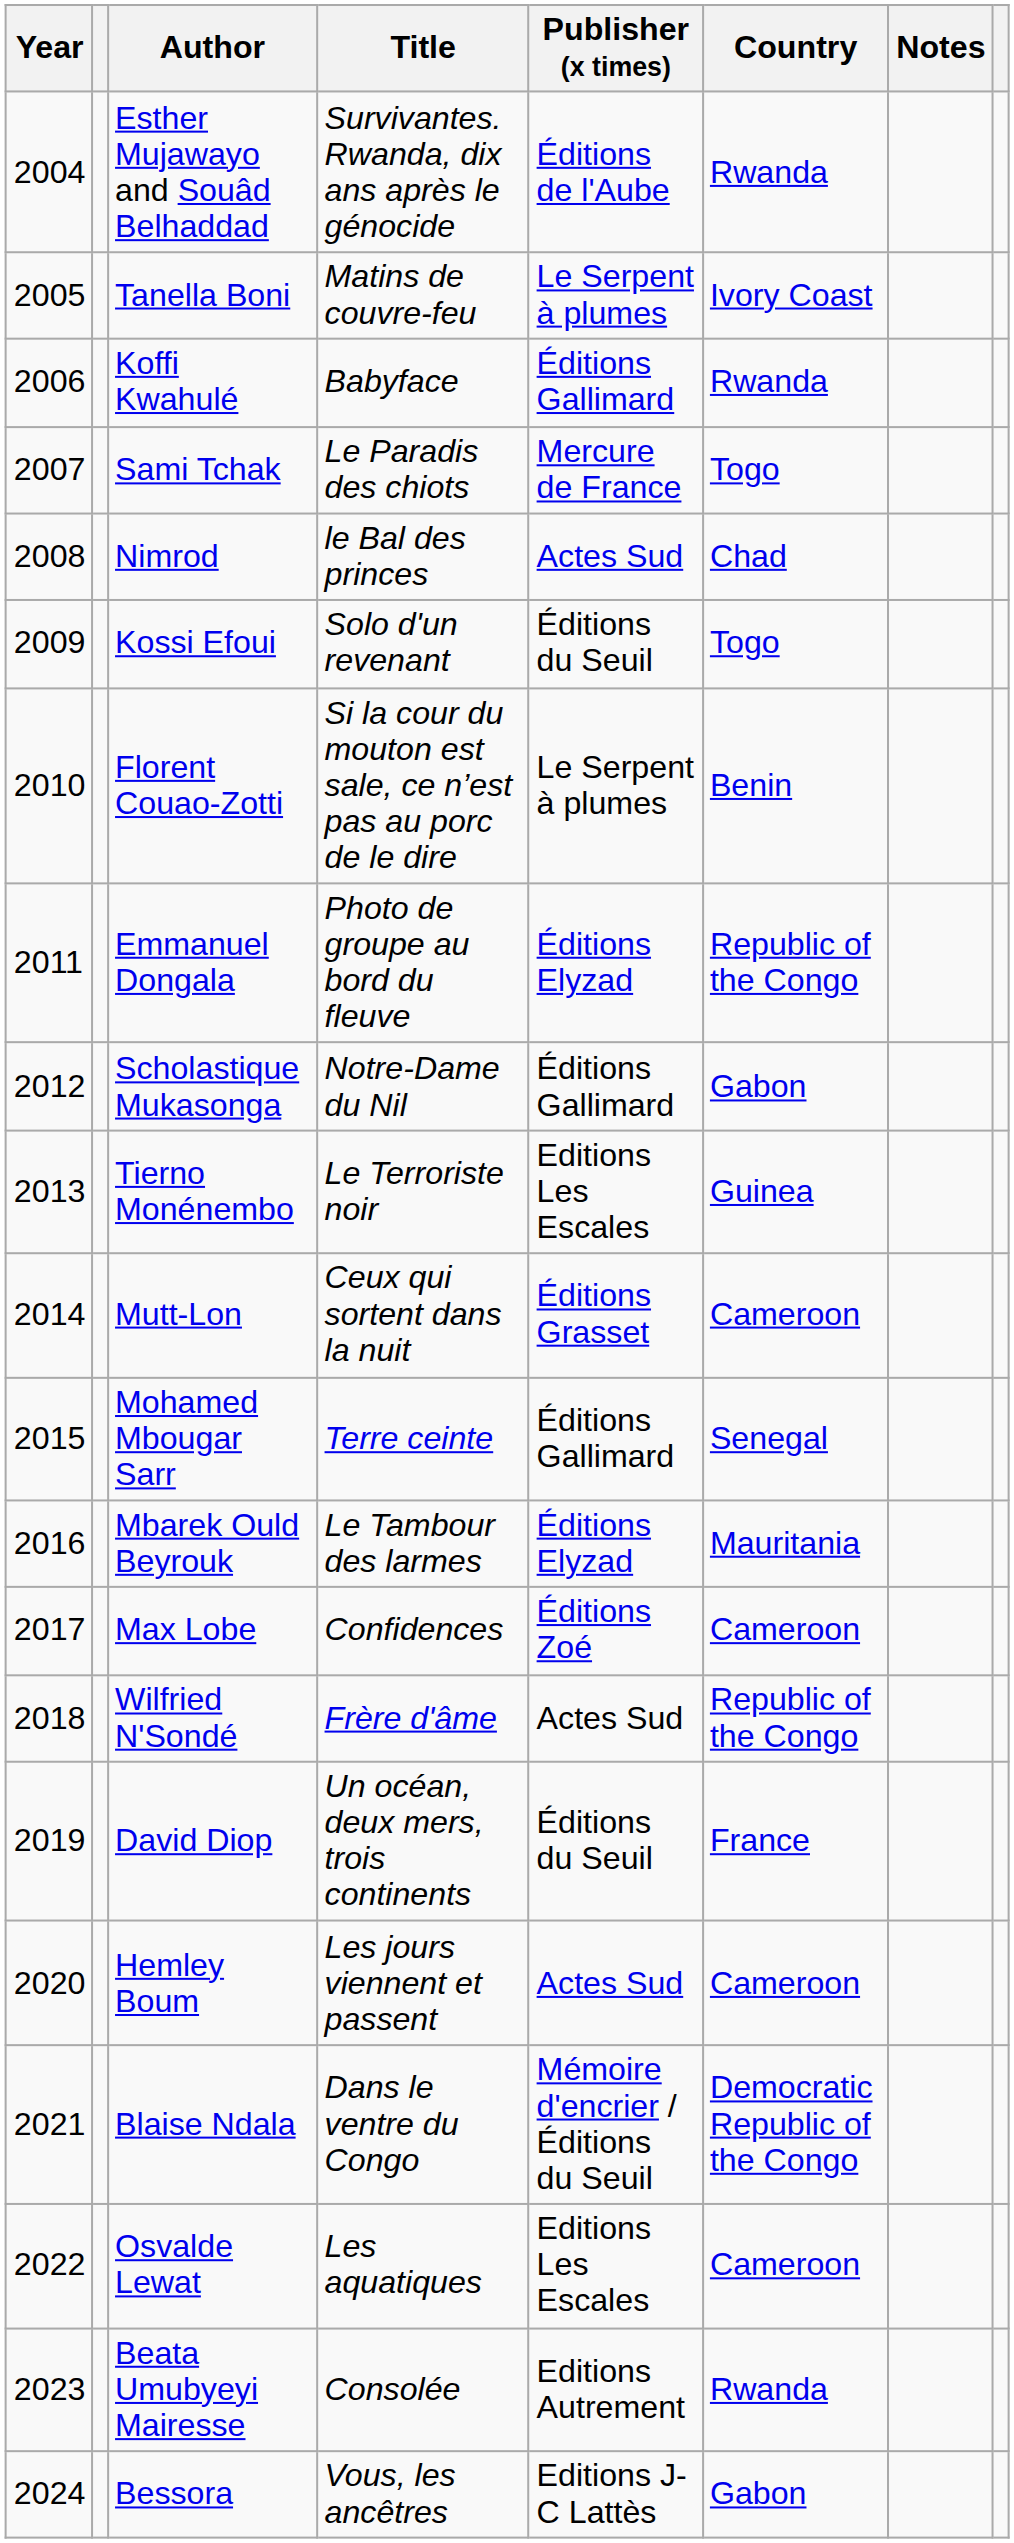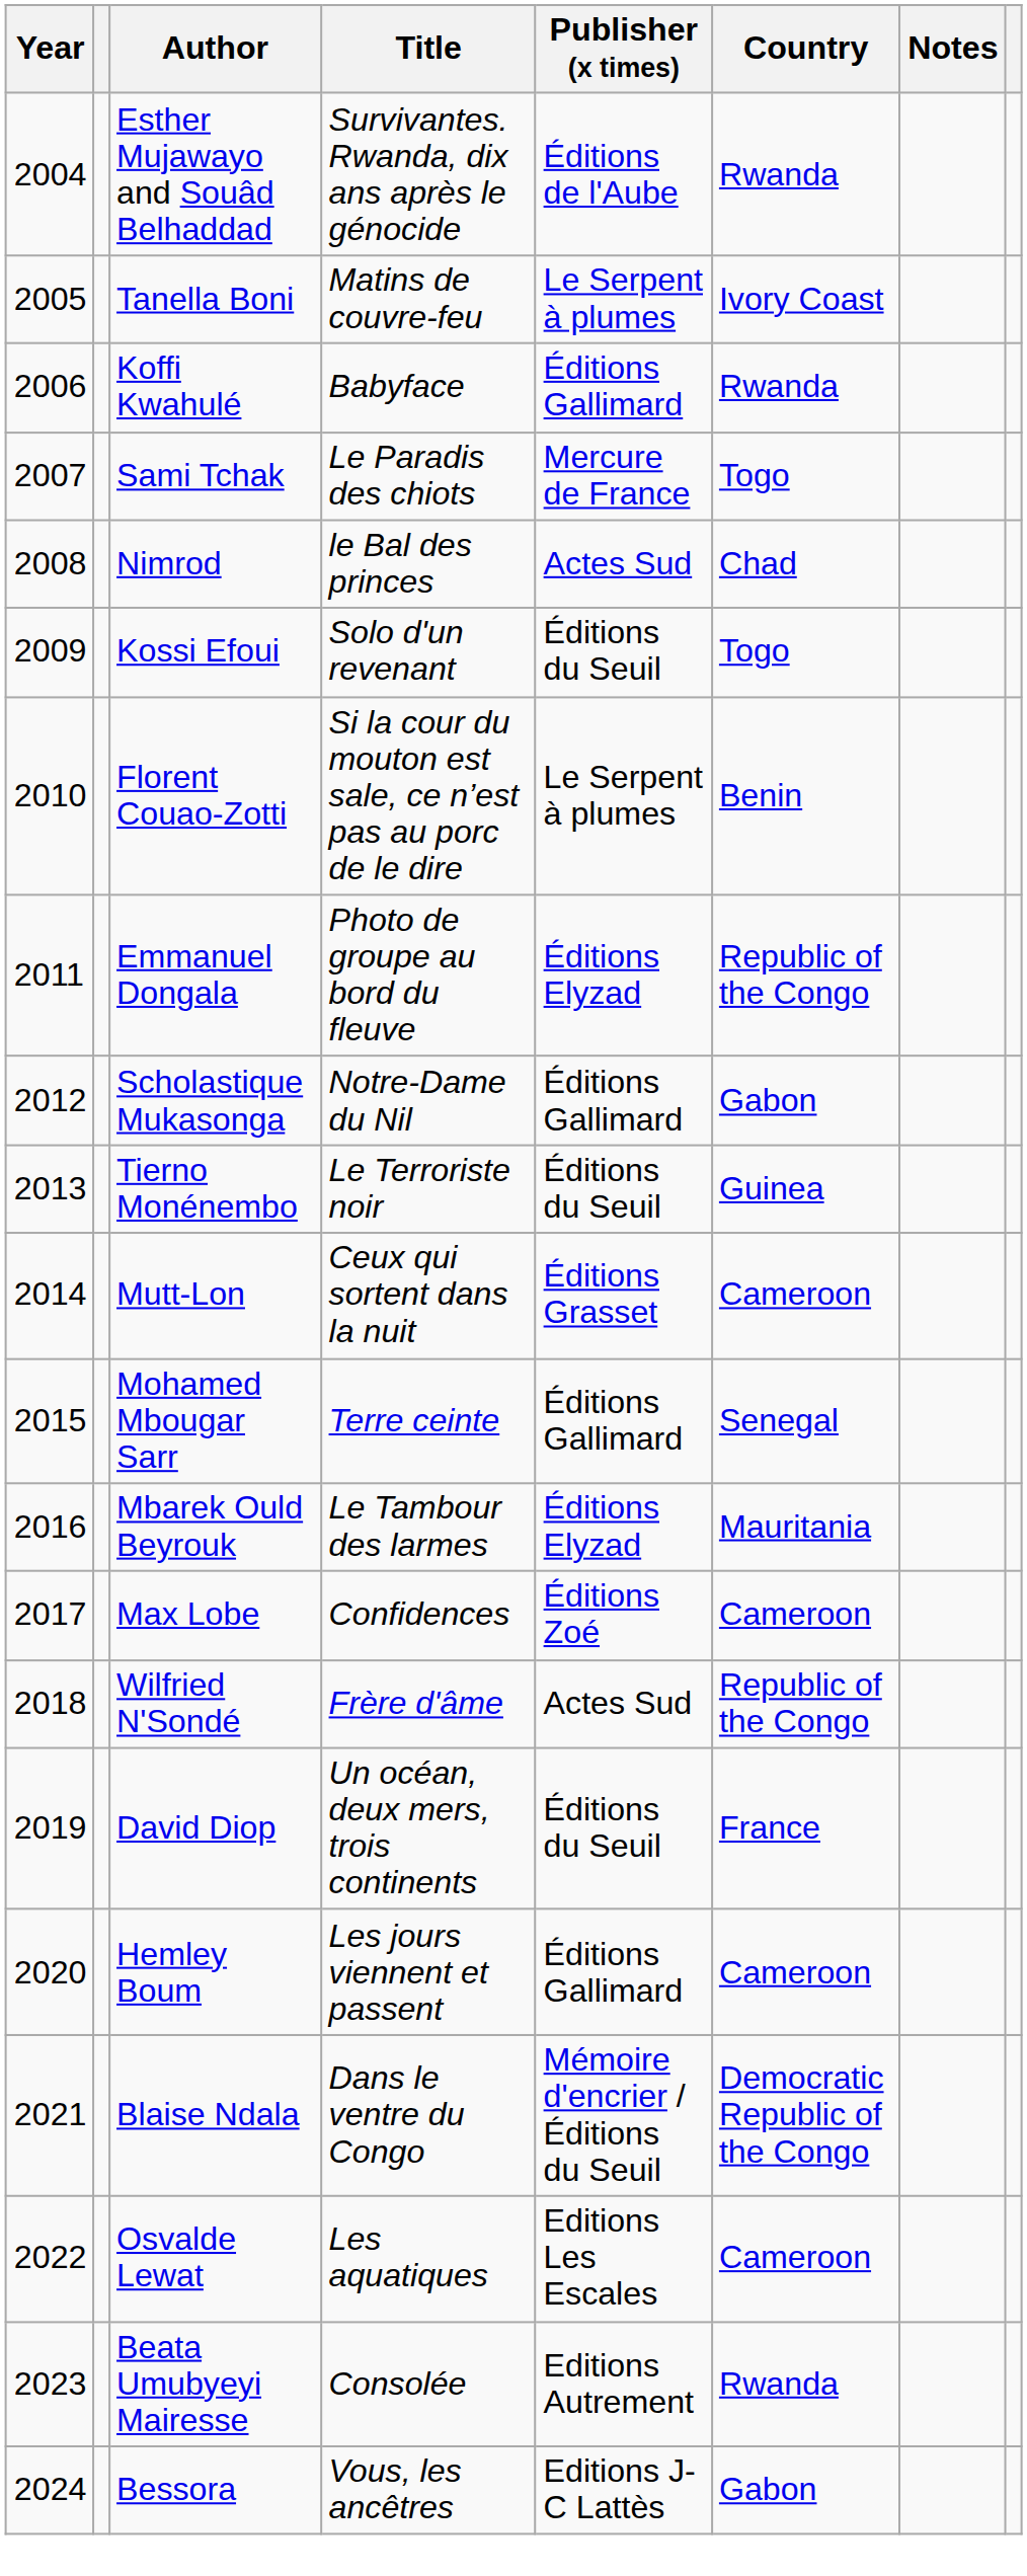Tierno Monénembo | Publisher (x times): Editions Les Escales -> Éditions du Seuil
Hemley Boum | Publisher (x times): Actes Sud -> Éditions Gallimard
